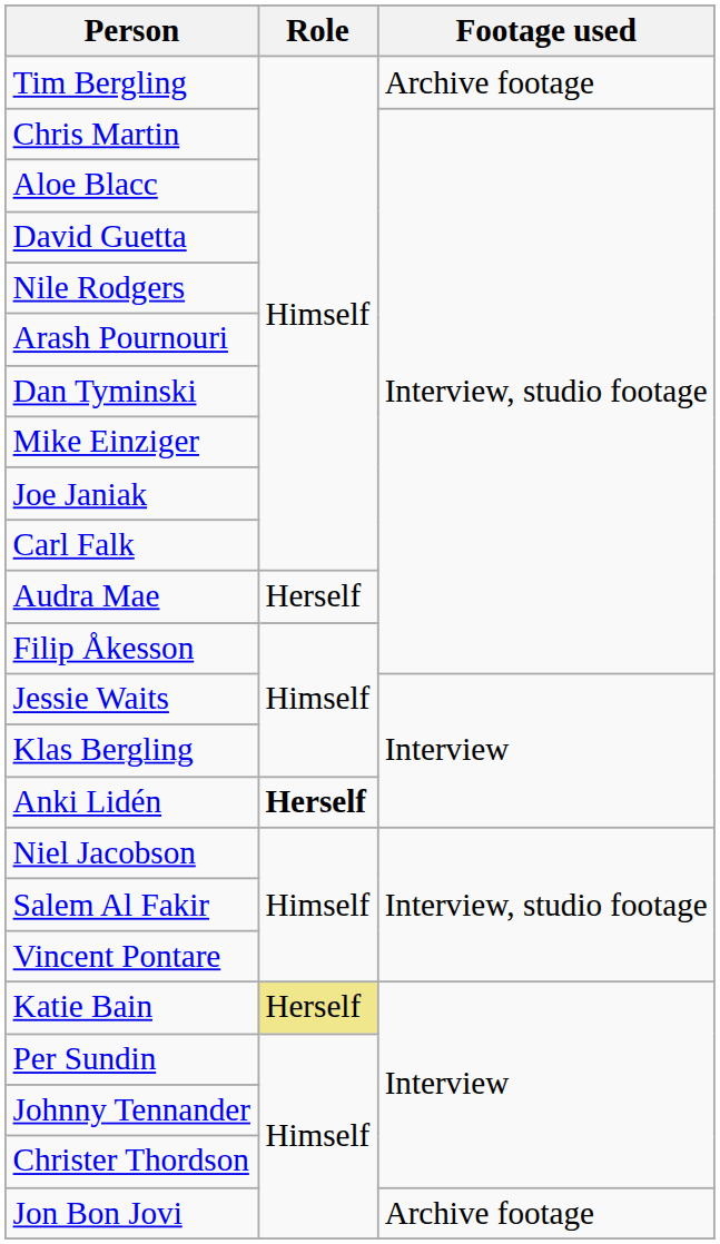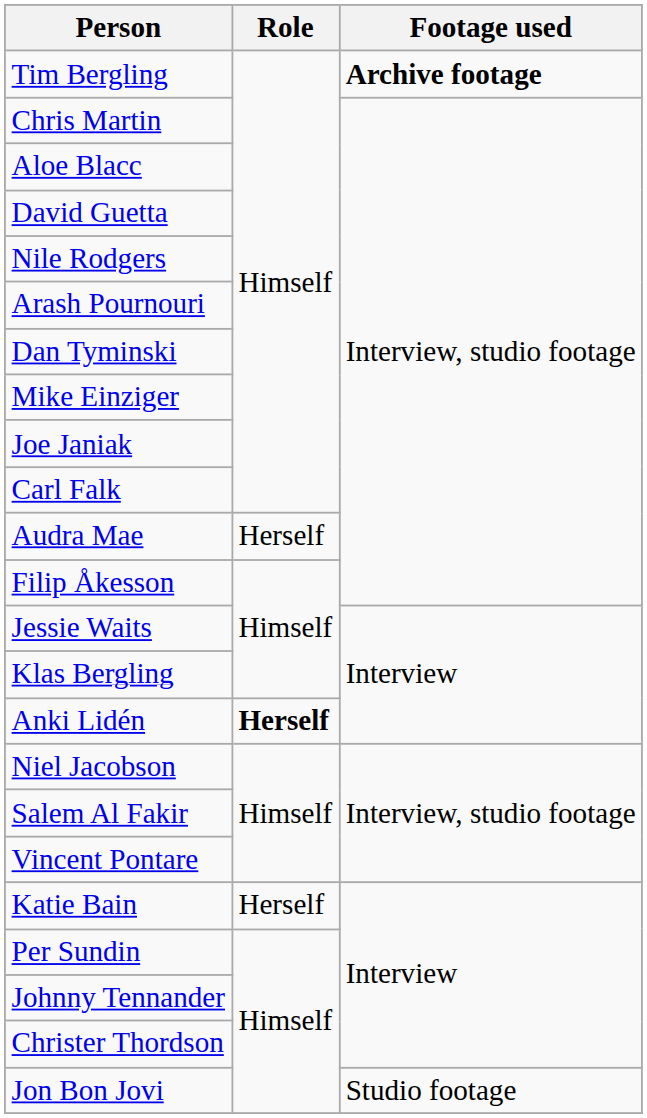Tim Bergling | Footage used: normal -> bold
Katie Bain | Role: khaki background -> no background
Jon Bon Jovi | Footage used: Archive footage -> Studio footage
